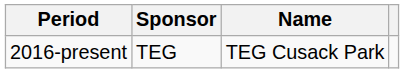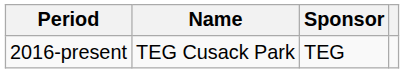columns swapped: Sponsor <-> Name
